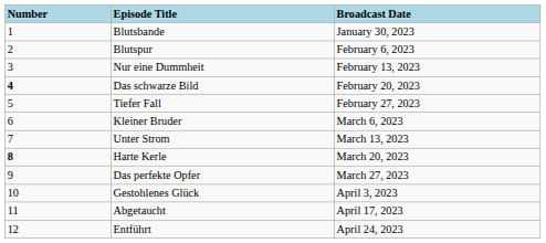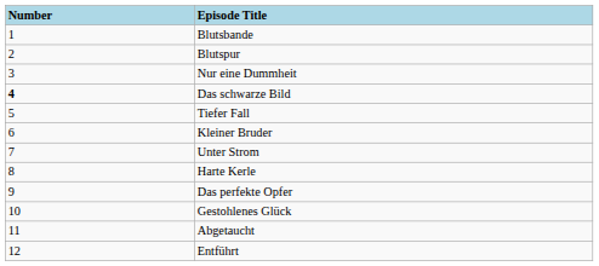- column: Broadcast Date | January 30, 2023 | February 6, 2023 | February 13, 2023 | February 20, 2023 | February 27, 2023 | March 6, 2023 | March 13, 2023 | March 20, 2023 | March 27, 2023 | April 3, 2023 | April 17, 2023 | April 24, 2023
Harte Kerle | Number: bold -> normal
